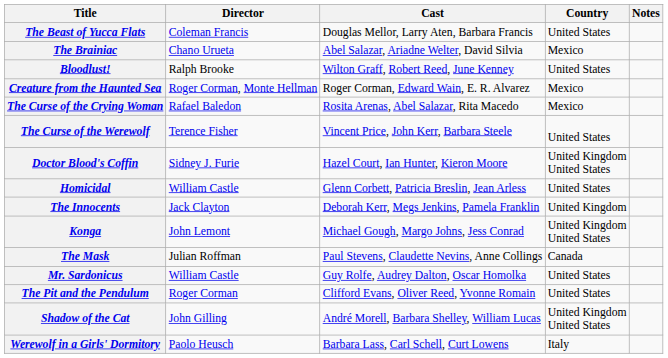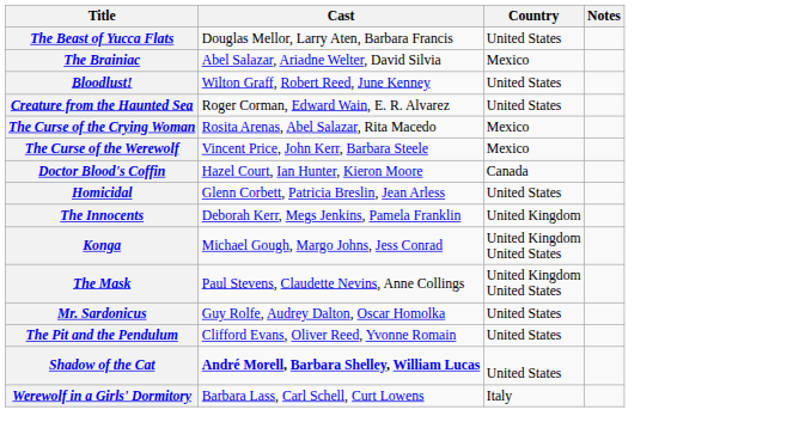- column: Director | Coleman Francis | Chano Urueta | Ralph Brooke | Roger Corman, Monte Hellman | Rafael Baledon | Terence Fisher | Sidney J. Furie | William Castle | Jack Clayton | John Lemont | Julian Roffman | William Castle | Roger Corman | John Gilling | Paolo Heusch
Creature from the Haunted Sea | Country: Mexico -> United States
The Curse of the Werewolf | Country: United States -> Mexico
Doctor Blood's Coffin | Country: United Kingdom United States -> Canada
The Mask | Country: Canada -> United Kingdom United States
Shadow of the Cat | Cast: normal -> bold
Shadow of the Cat | Country: United Kingdom United States -> United States
